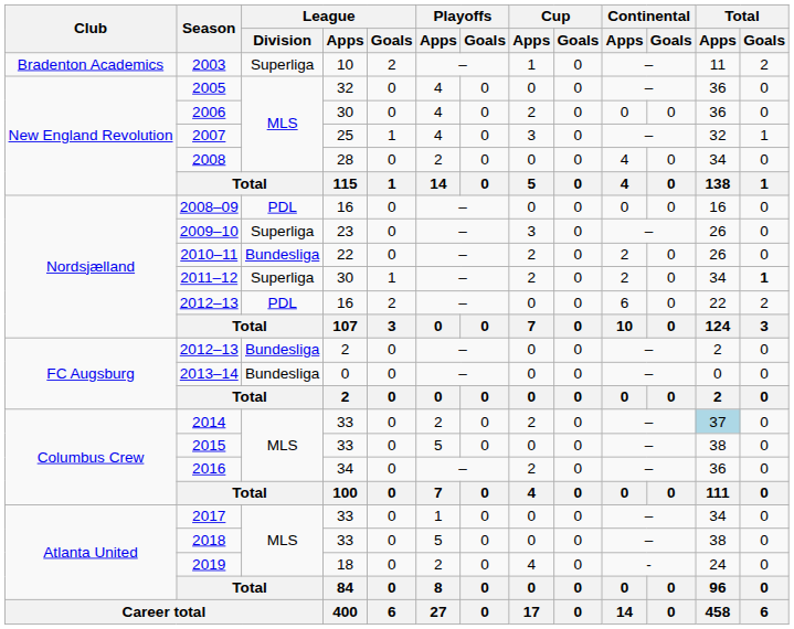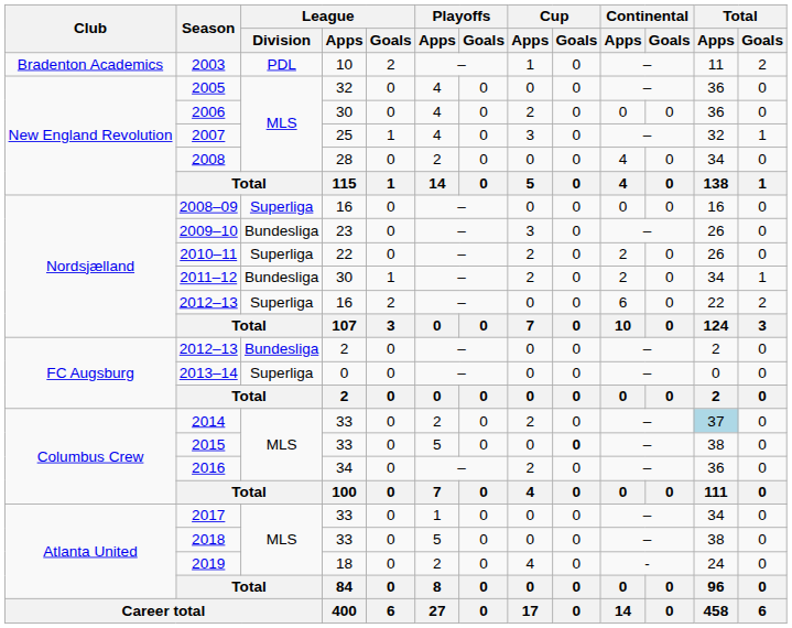2003 | League / Division: Superliga -> PDL
2008–09 | League / Division: PDL -> Superliga
2009–10 | League / Division: Superliga -> Bundesliga
2010–11 | League / Division: Bundesliga -> Superliga
2011–12 | League / Division: Superliga -> Bundesliga
2011–12 | Total / Goals: bold -> normal
2012–13 / 16 | League / Division: PDL -> Superliga
2013–14 | League / Division: Bundesliga -> Superliga
2015 | Cup / Goals: normal -> bold
